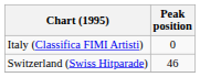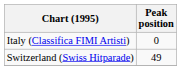Switzerland (Swiss Hitparade) | Peak position: 46 -> 49
